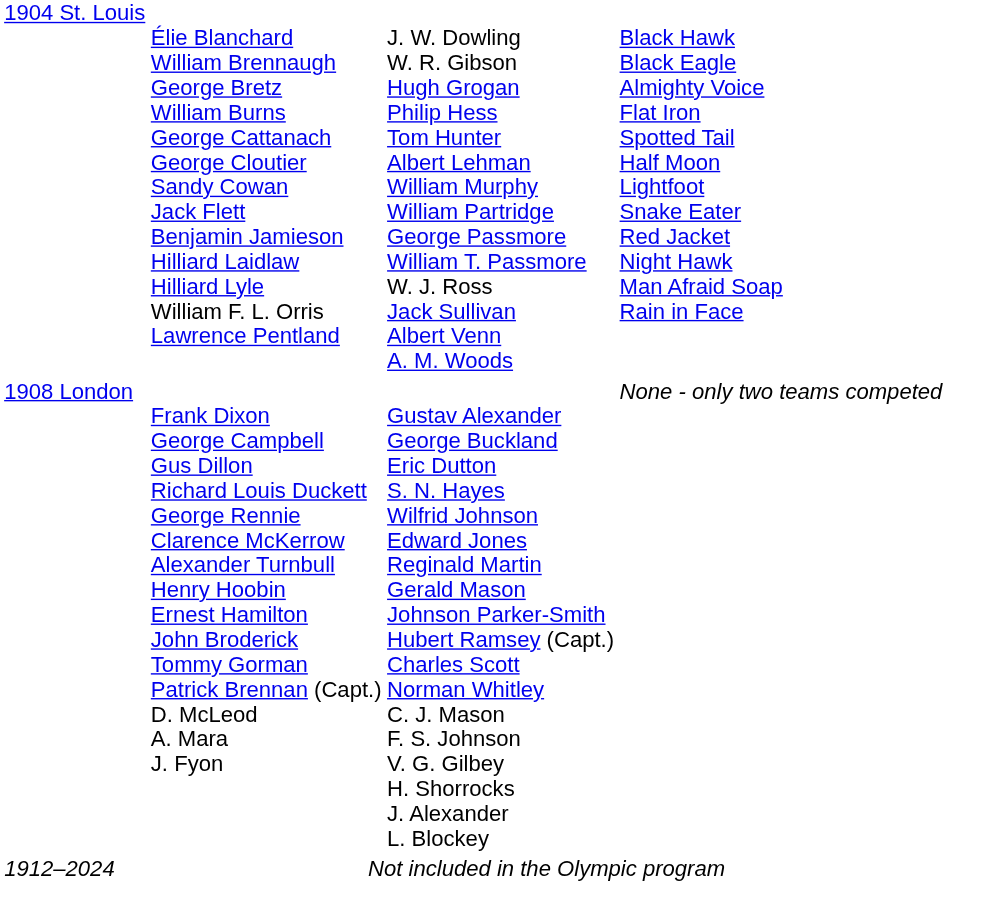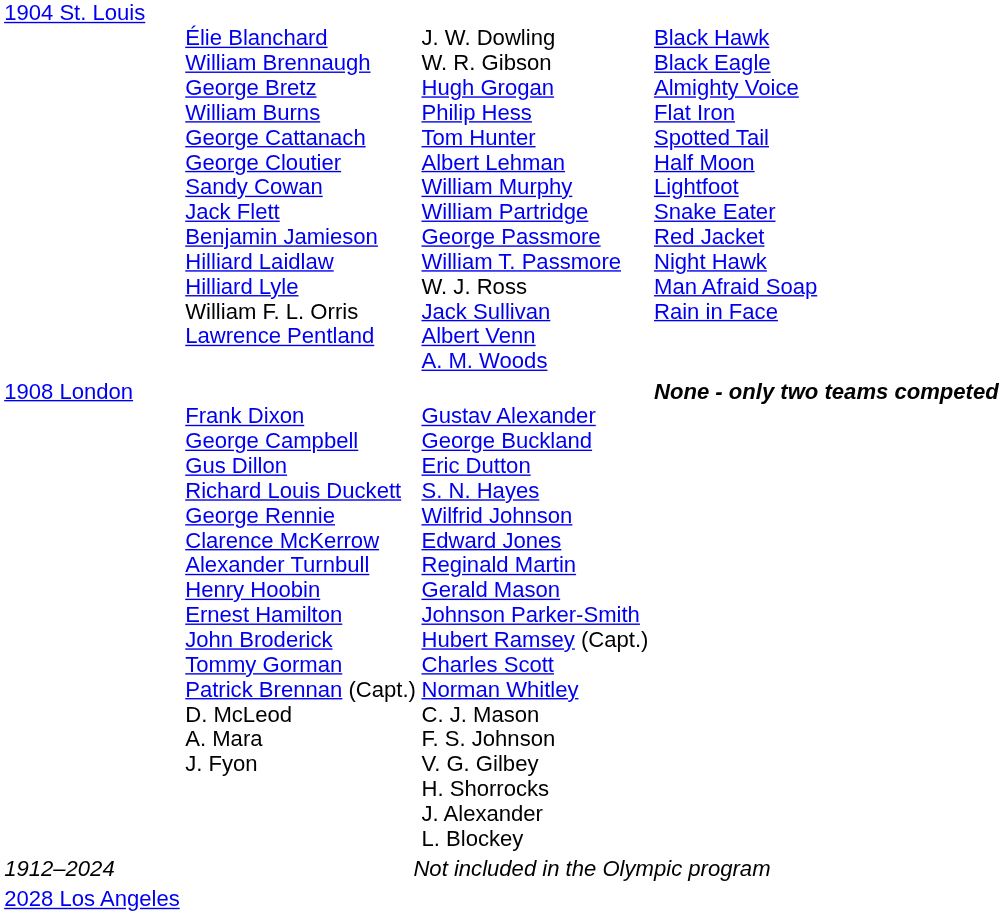1908 London | column 4: normal -> bold
+ row: 2028 Los Angeles
